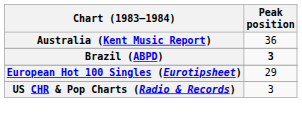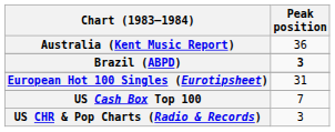European Hot 100 Singles (Eurotipsheet) | Peak position: 29 -> 31
+ row: US Cash Box Top 100 | 7
